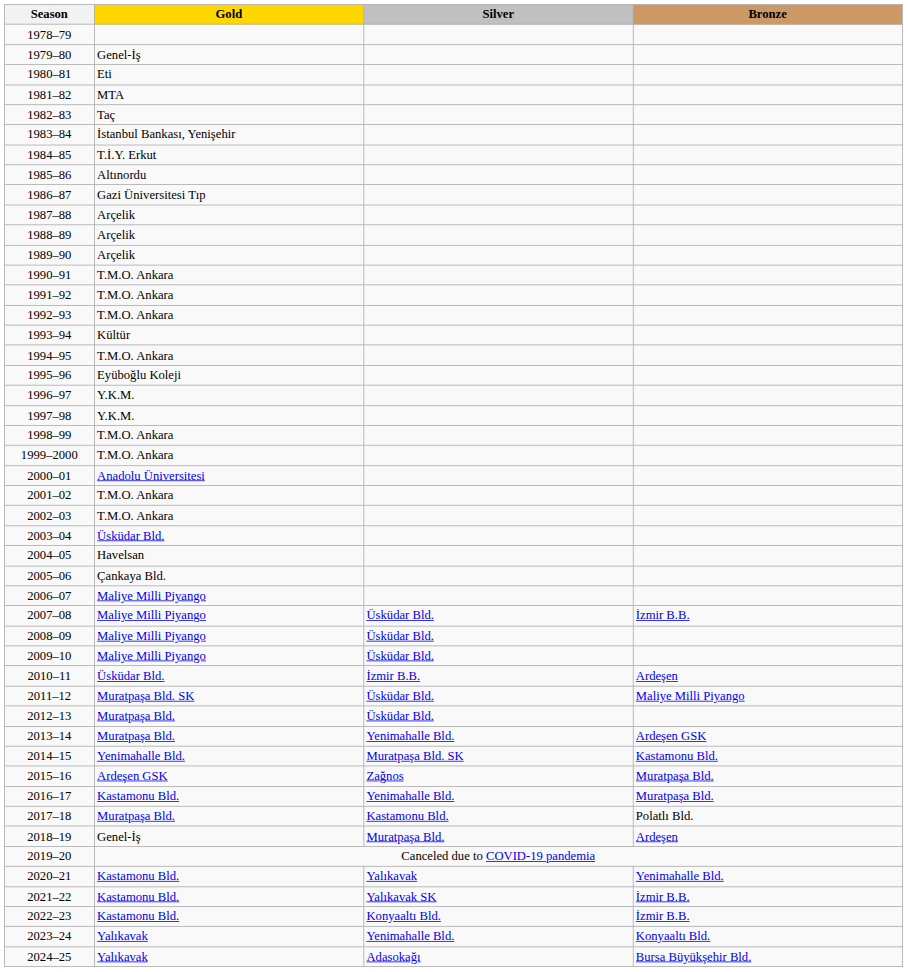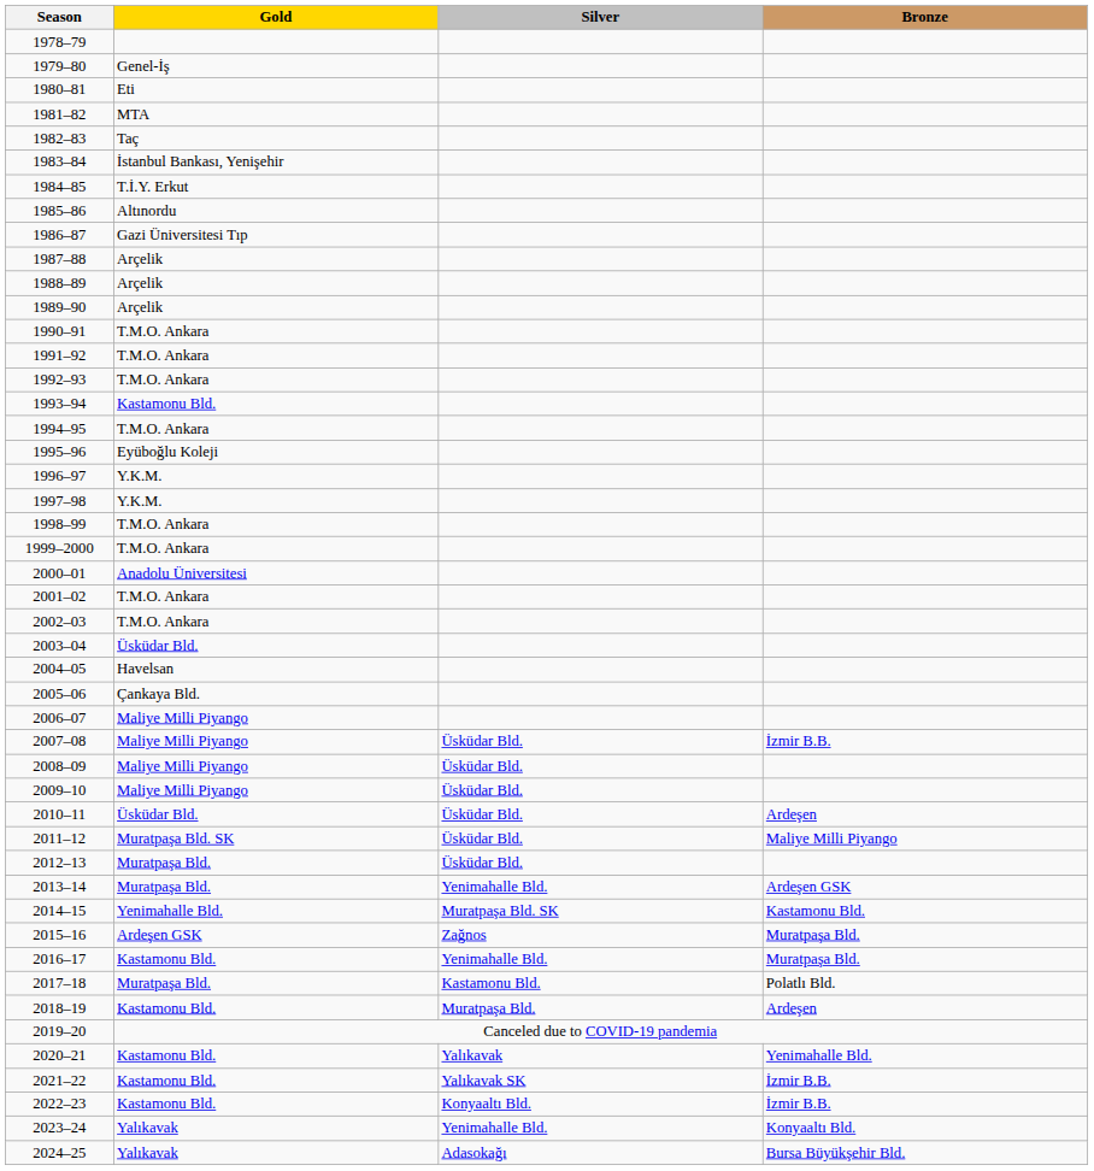1993–94 | Gold: Kültür -> Kastamonu Bld.
2010–11 | Silver: İzmir B.B. -> Üsküdar Bld.
2018–19 | Gold: Genel-İş -> Kastamonu Bld.
